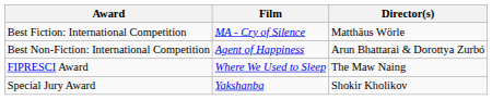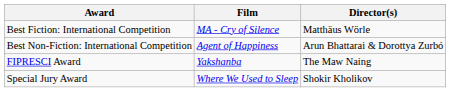FIPRESCI Award | Film: Where We Used to Sleep -> Yakshanba
Special Jury Award | Film: Yakshanba -> Where We Used to Sleep
